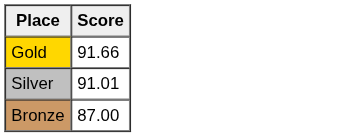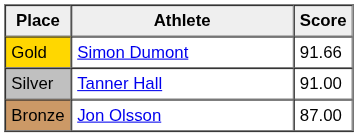+ column: Athlete | Simon Dumont | Tanner Hall | Jon Olsson
Silver | Score: 91.01 -> 91.00
